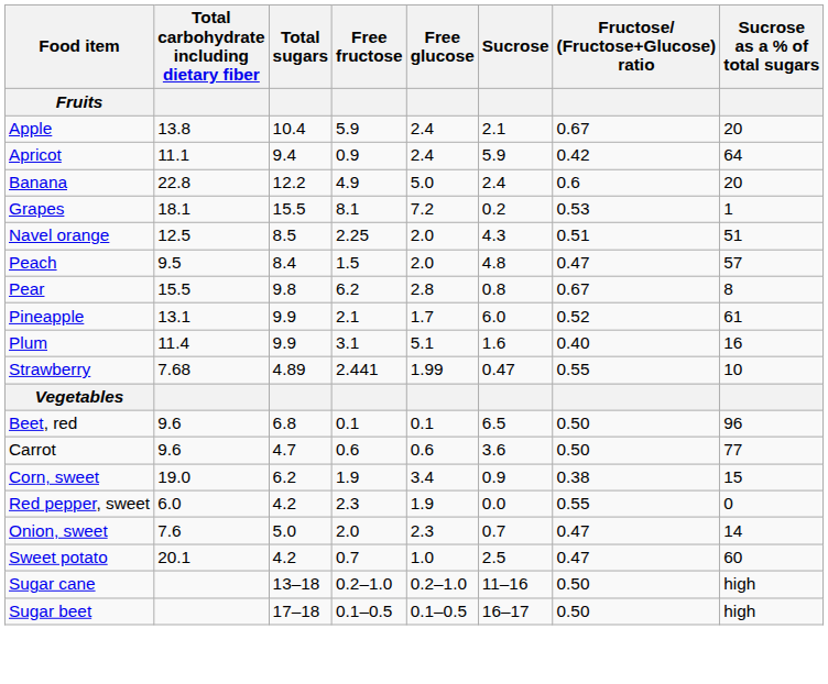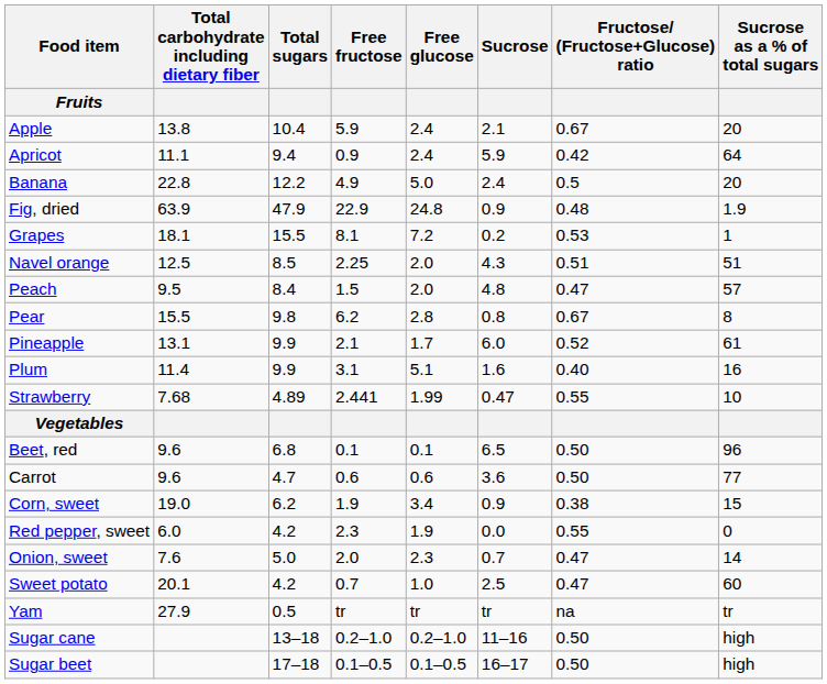Banana | Fructose/ (Fructose+Glucose) ratio: 0.6 -> 0.5
+ row: Fig, dried | 63.9 | 47.9 | 22.9 | 24.8 | 0.9 | 0.48 | 1.9
+ row: Yam | 27.9 | 0.5 | tr | tr | tr | na | tr
